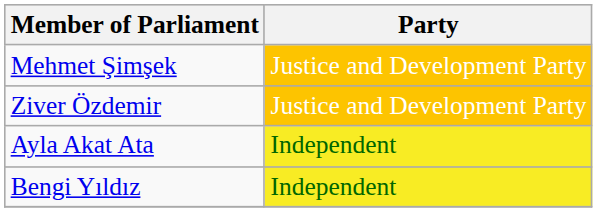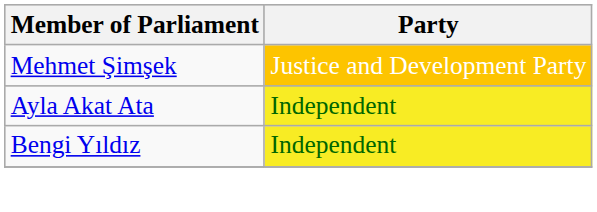- row: Ziver Özdemir | Justice and Development Party
